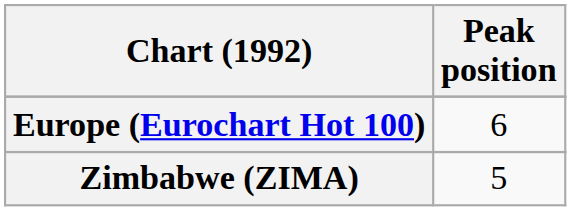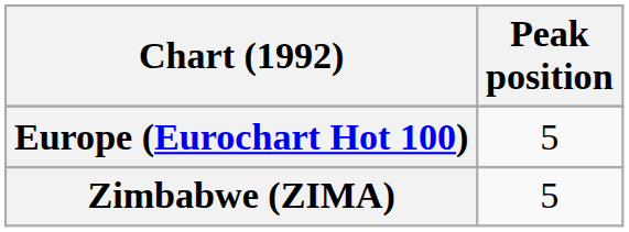Europe (Eurochart Hot 100) | Peak position: 6 -> 5
